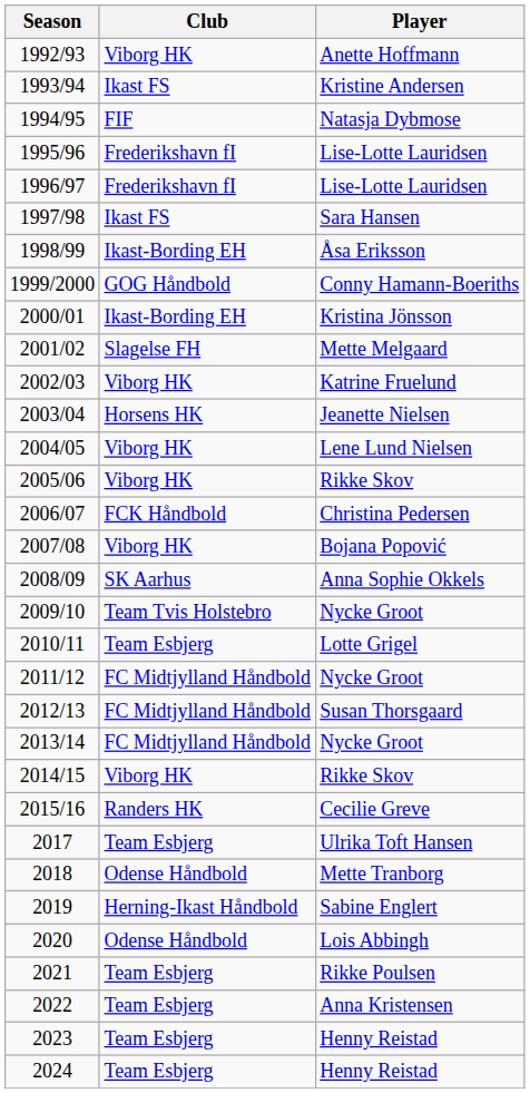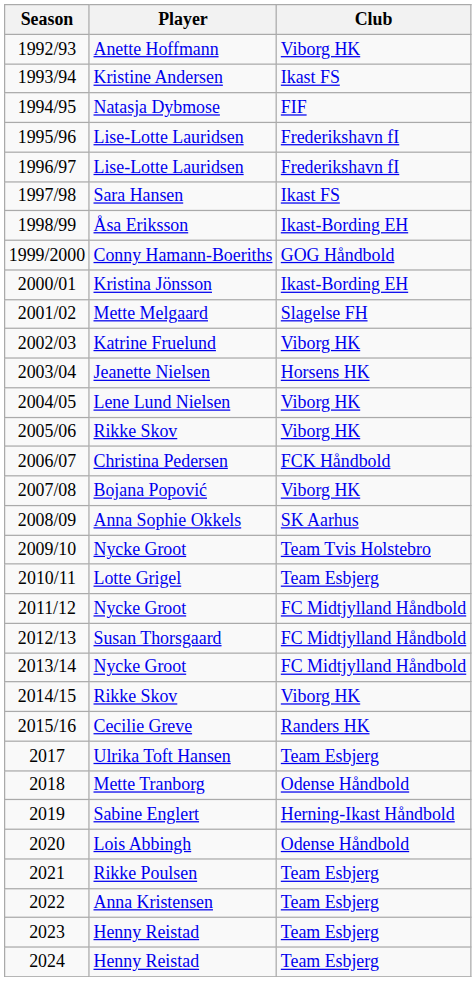columns swapped: Player <-> Club
